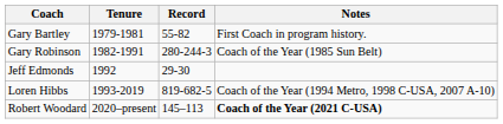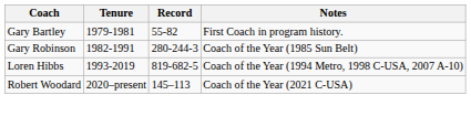- row: Jeff Edmonds | 1992 | 29-30
Robert Woodard | Notes: bold -> normal
